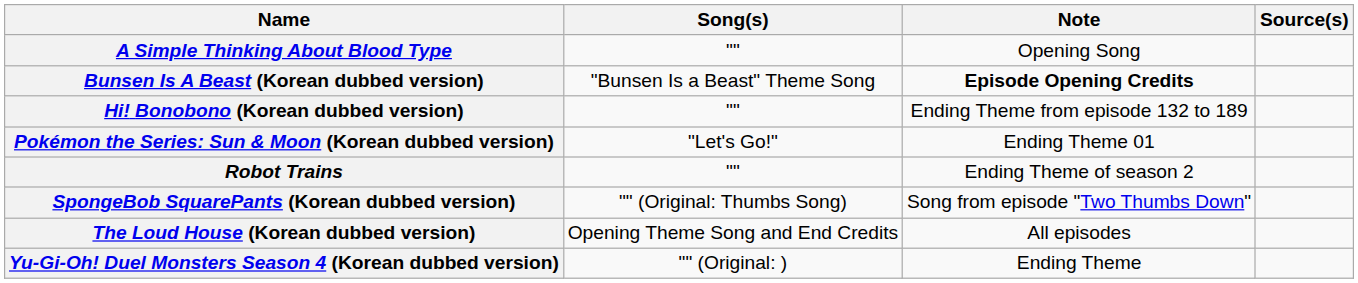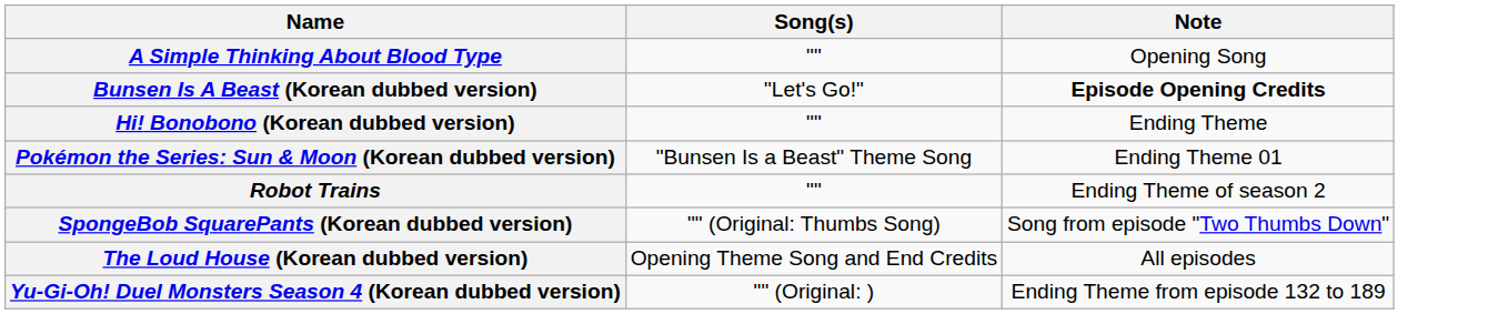- column: Source(s)
Bunsen Is A Beast (Korean dubbed version) | Song(s): "Bunsen Is a Beast" Theme Song -> "Let's Go!"
Hi! Bonobono (Korean dubbed version) | Note: Ending Theme from episode 132 to 189 -> Ending Theme
Pokémon the Series: Sun & Moon (Korean dubbed version) | Song(s): "Let's Go!" -> "Bunsen Is a Beast" Theme Song
Yu-Gi-Oh! Duel Monsters Season 4 (Korean dubbed version) | Note: Ending Theme -> Ending Theme from episode 132 to 189
